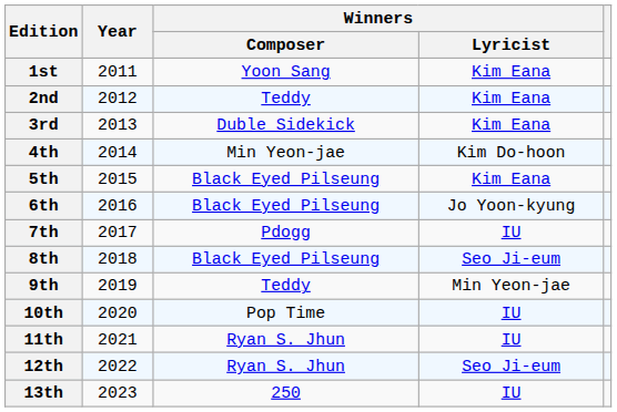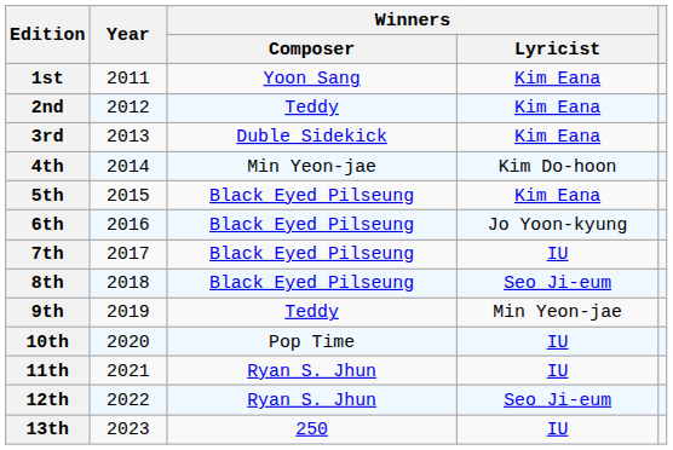7th | Winners / Composer: Pdogg -> Black Eyed Pilseung
